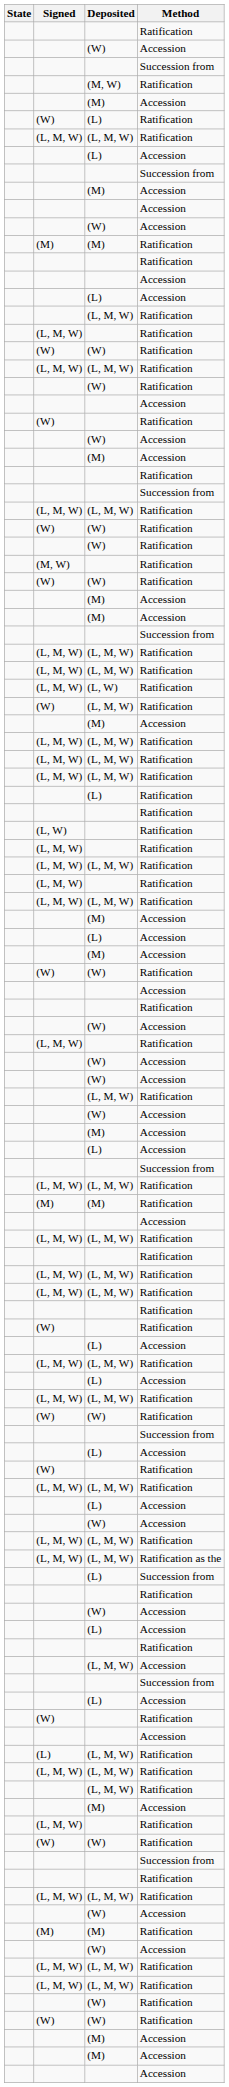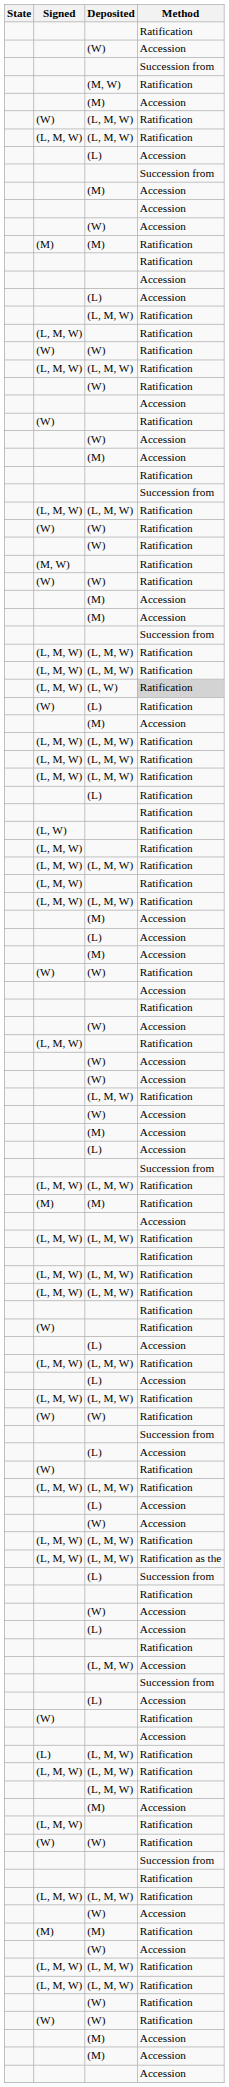rows swapped: (W) / (L, M, W) <-> (W) / (L)
(L, M, W) / (L, W) | Method: no background -> lightgrey background
